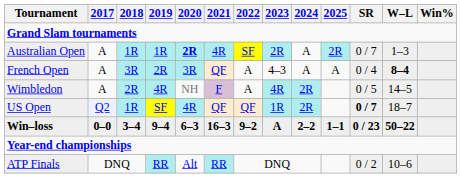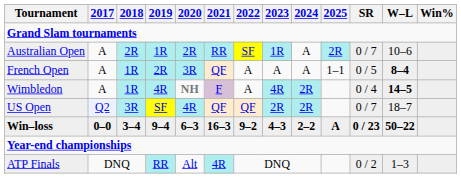Australian Open | 2018: 1R -> 2R
Australian Open | 2020: bold -> normal
Australian Open | 2021: 4R -> RR
Australian Open | 2023: 2R -> 1R
Australian Open | W–L: 1–3 -> 10–6
French Open | 2018: 3R -> 1R
French Open | 2023: 4–3 -> A
French Open | 2025: A -> 1–1
French Open | SR: 0 / 4 -> 0 / 5
Wimbledon | 2018: 2R -> 1R
Wimbledon | 2020: normal -> bold
Wimbledon | SR: 0 / 5 -> 0 / 4
Wimbledon | W–L: normal -> bold
US Open | 2018: 1R -> 3R
US Open | 2023: 1R -> 2R
US Open | SR: bold -> normal
Win–loss | 2023: A -> 4–3
Win–loss | 2025: 1–1 -> A
ATP Finals | 2021: RR -> 4R
ATP Finals | W–L: 10–6 -> 1–3
